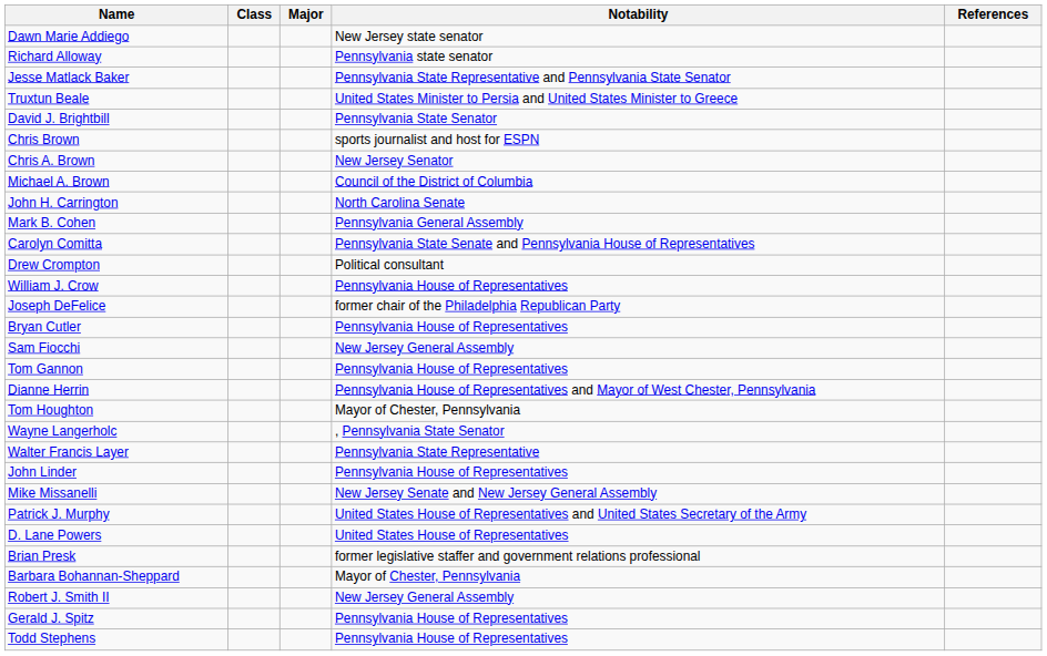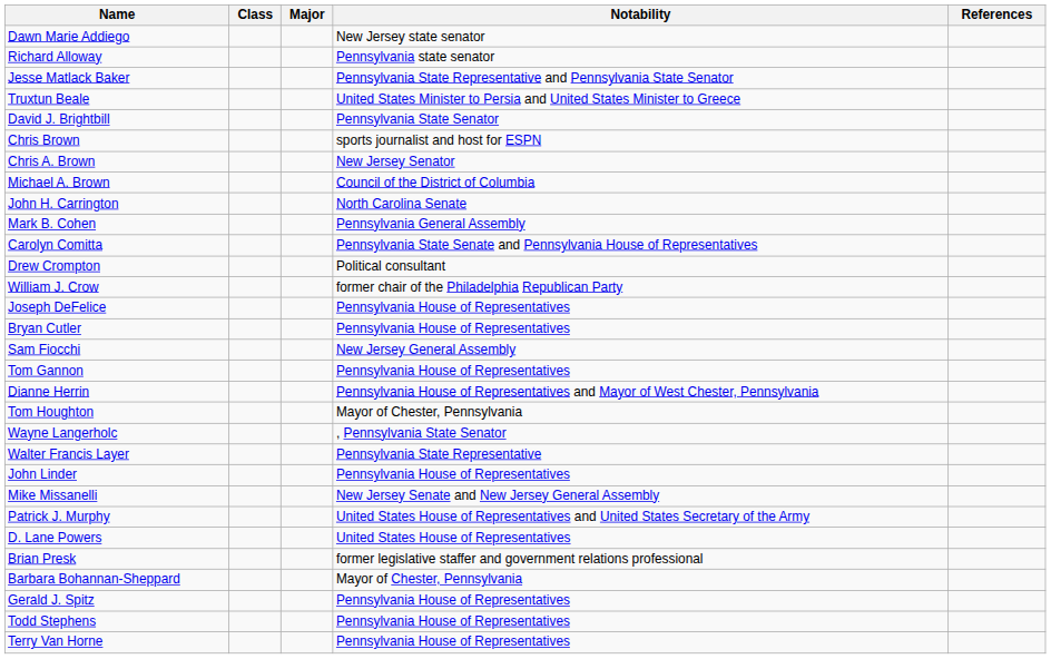William J. Crow | Notability: Pennsylvania House of Representatives -> former chair of the Philadelphia Republican Party
Joseph DeFelice | Notability: former chair of the Philadelphia Republican Party -> Pennsylvania House of Representatives
- row: Robert J. Smith II | New Jersey General Assembly
+ row: Terry Van Horne | Pennsylvania House of Representatives
